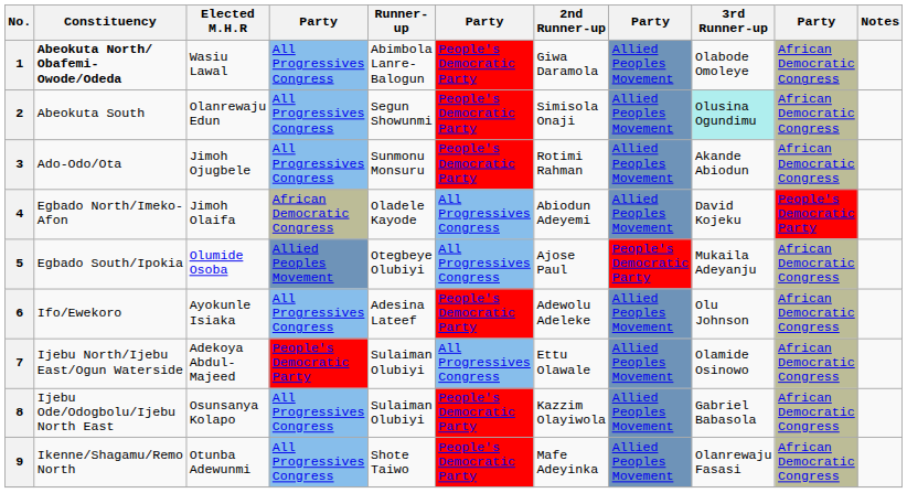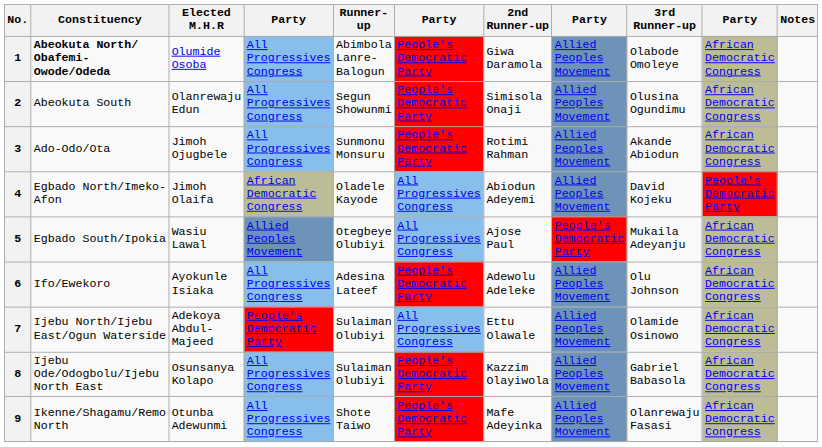1 | Elected M.H.R: Wasiu Lawal -> Olumide Osoba
2 | 3rd Runner-up: paleturquoise background -> no background
5 | Elected M.H.R: Olumide Osoba -> Wasiu Lawal
